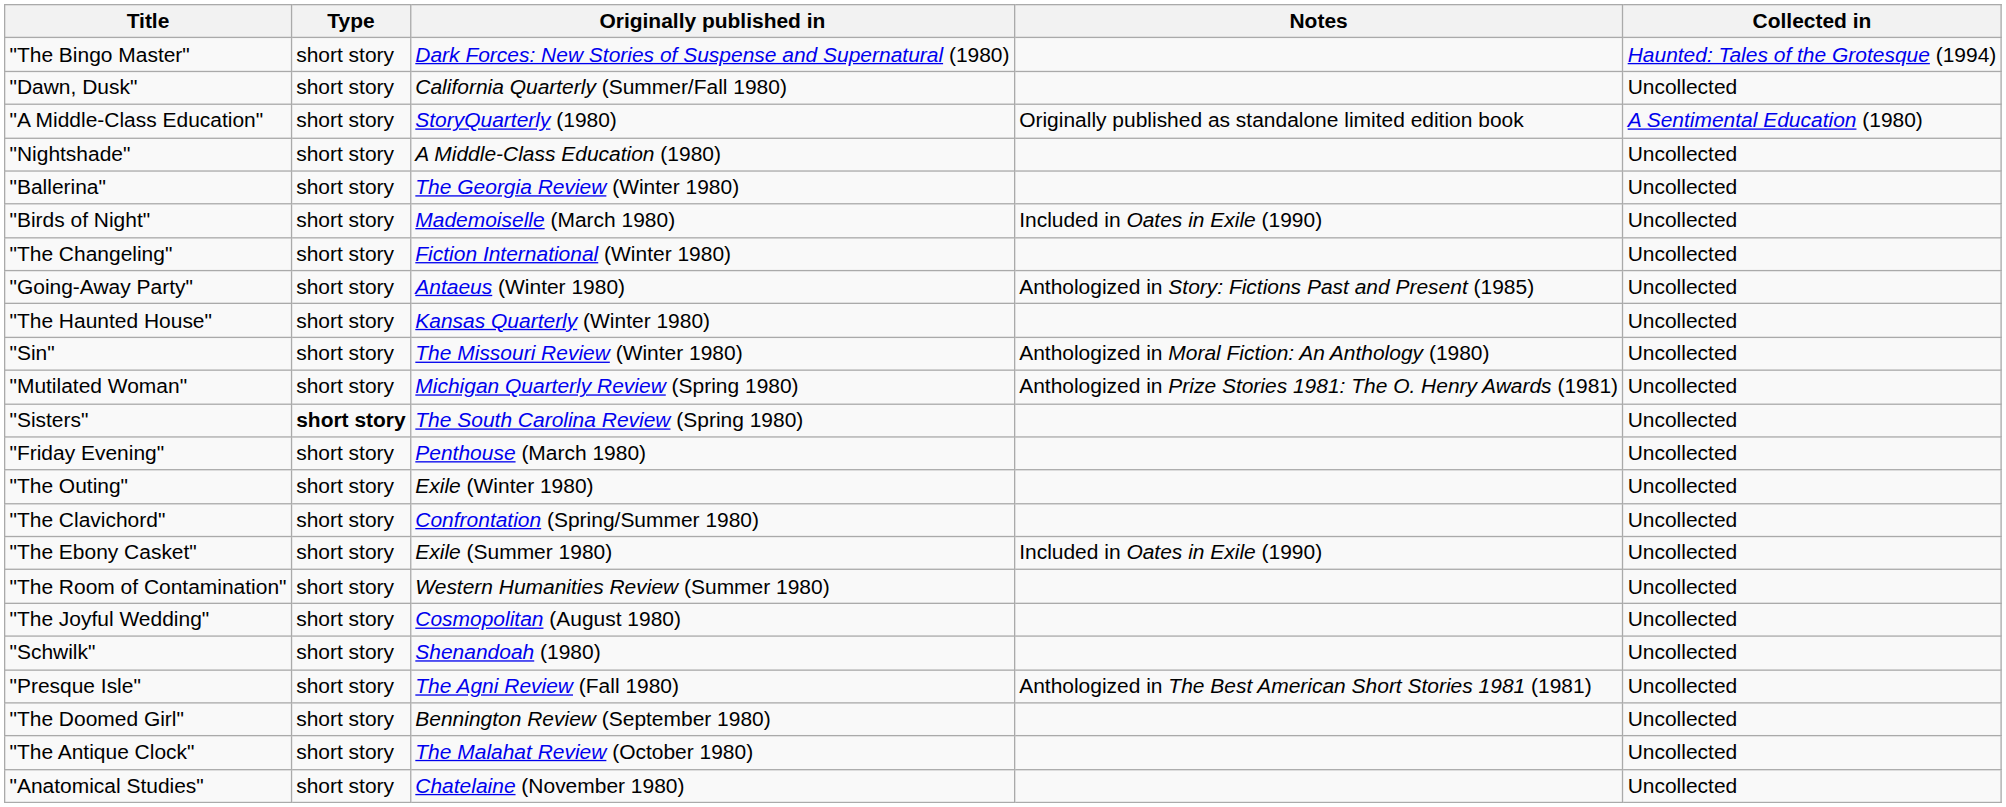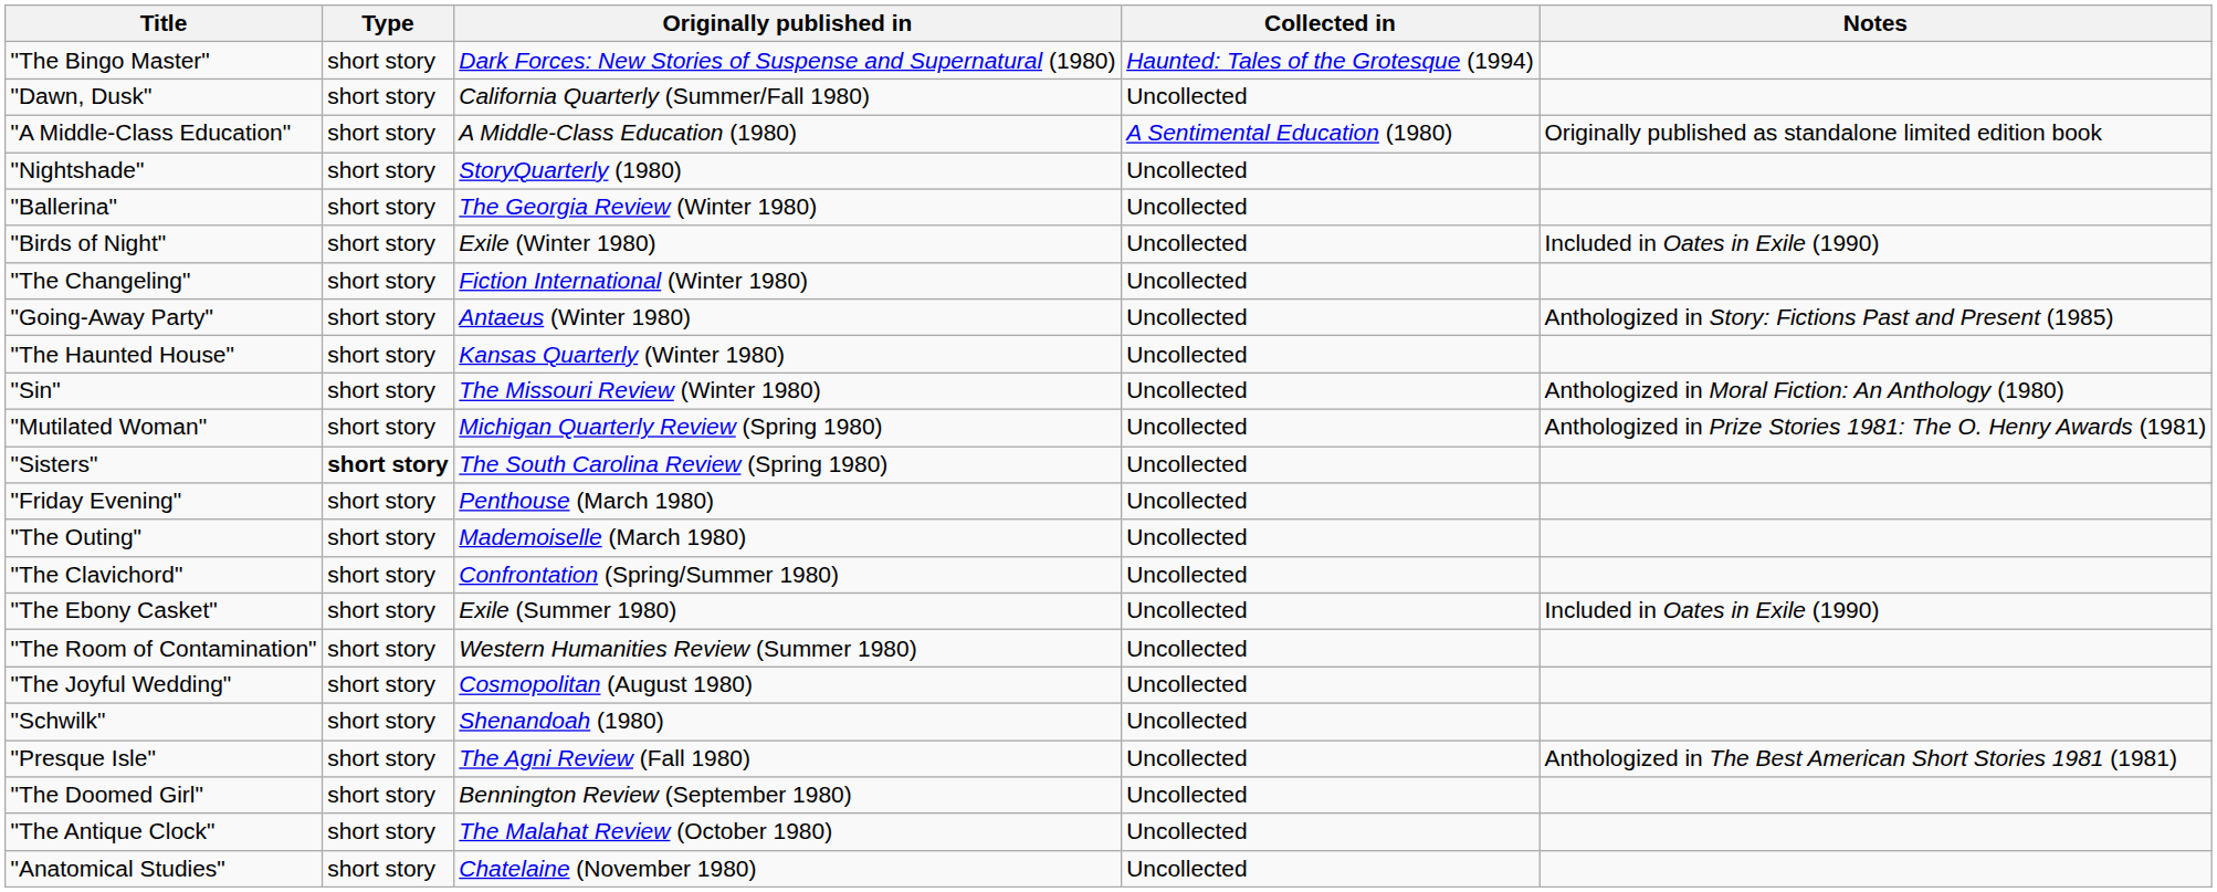columns swapped: Collected in <-> Notes
"A Middle-Class Education" | Originally published in: StoryQuarterly (1980) -> A Middle-Class Education (1980)
"Nightshade" | Originally published in: A Middle-Class Education (1980) -> StoryQuarterly (1980)
"Birds of Night" | Originally published in: Mademoiselle (March 1980) -> Exile (Winter 1980)
"The Outing" | Originally published in: Exile (Winter 1980) -> Mademoiselle (March 1980)
